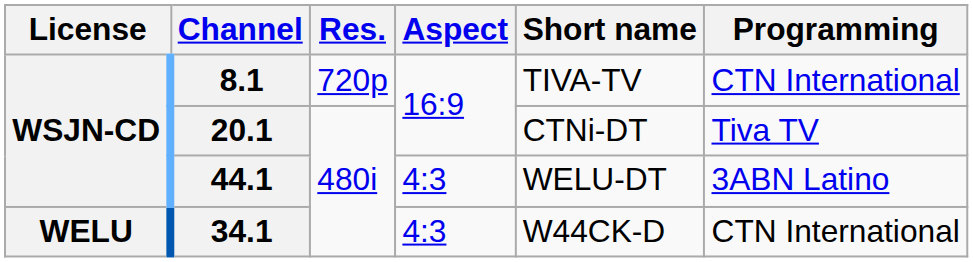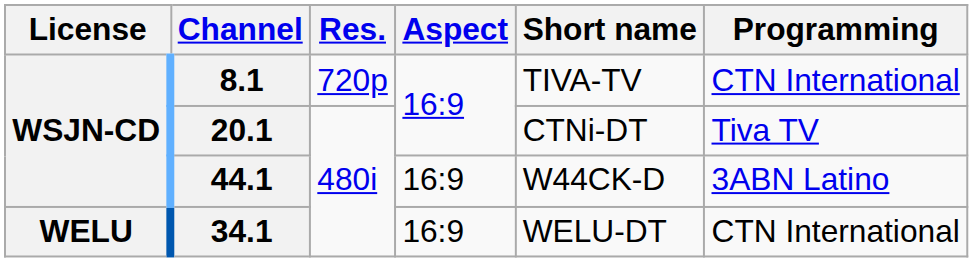44.1 | Aspect: 4:3 -> 16:9
44.1 | Short name: WELU-DT -> W44CK-D
34.1 | Aspect: 4:3 -> 16:9
34.1 | Short name: W44CK-D -> WELU-DT
